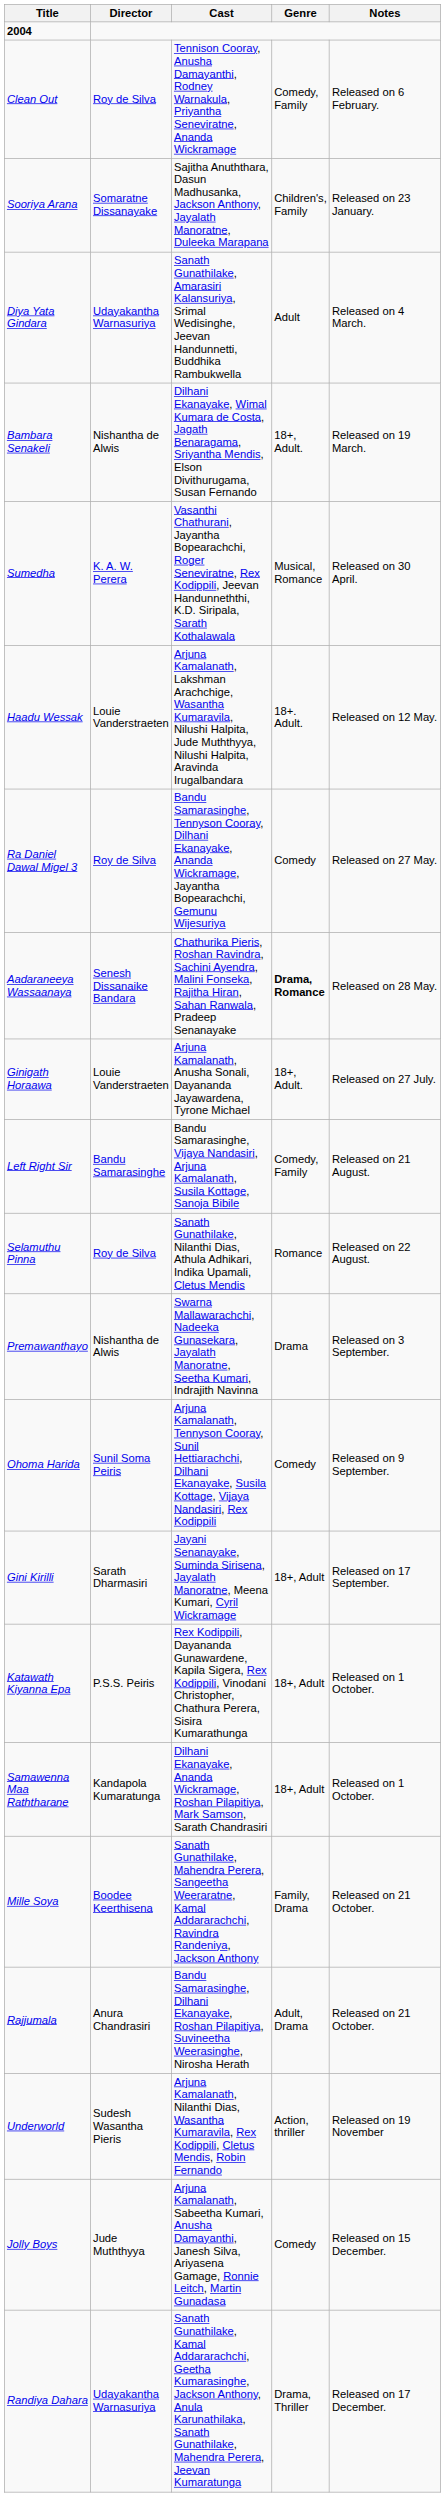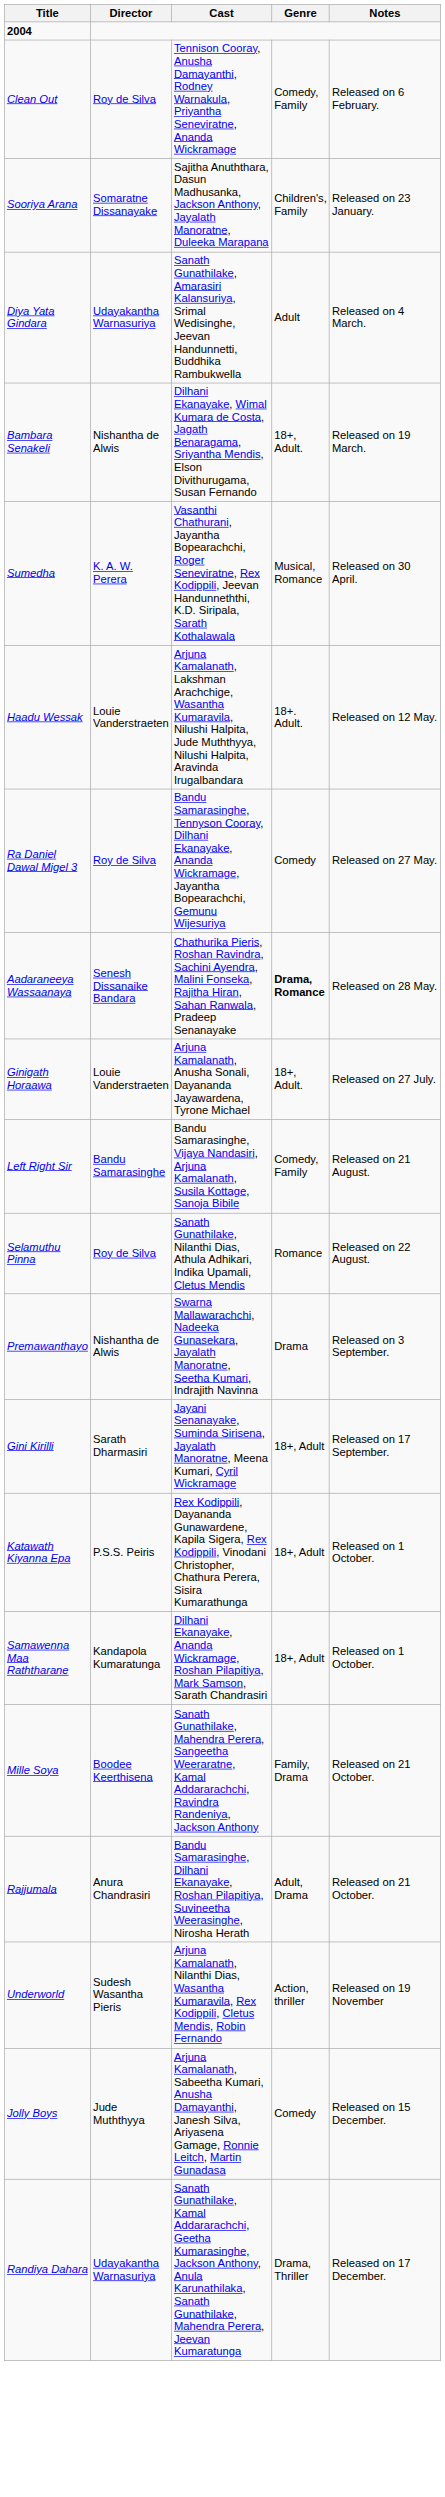- row: Ohoma Harida | Sunil Soma Peiris | Arjuna Kamalanath, Tennyson Cooray, Sunil Hettiarachchi, Dilhani Ekanayake, Susila Kottage, Vijaya Nandasiri, Rex Kodippili | Comedy | Released on 9 September.
